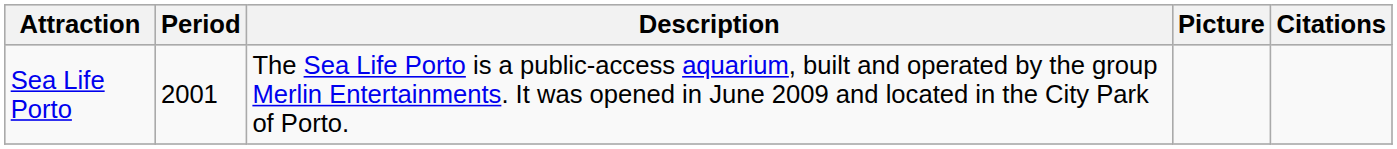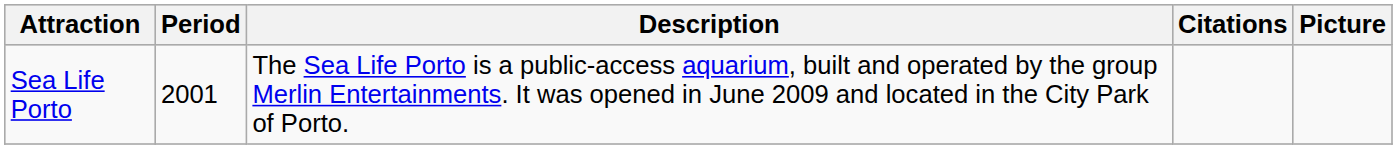columns swapped: Picture <-> Citations
